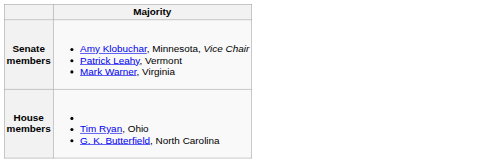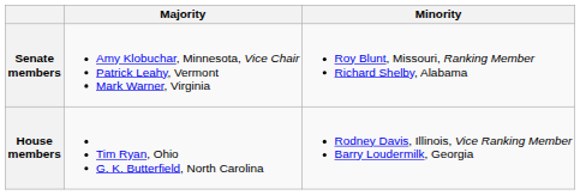+ column: Minority | Roy Blunt, Missouri, Ranking Member Richard Shelby, Alabama | Rodney Davis, Illinois, Vice Ranking Member Barry Loudermilk, Georgia
